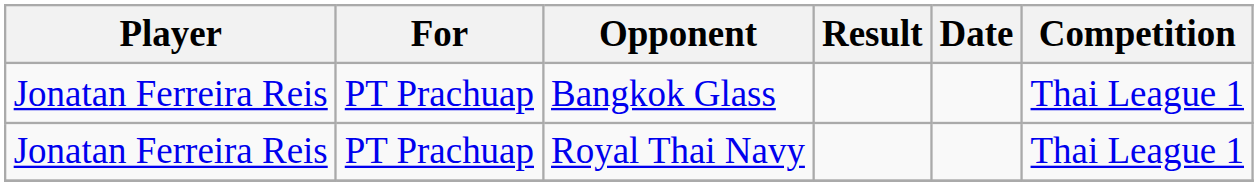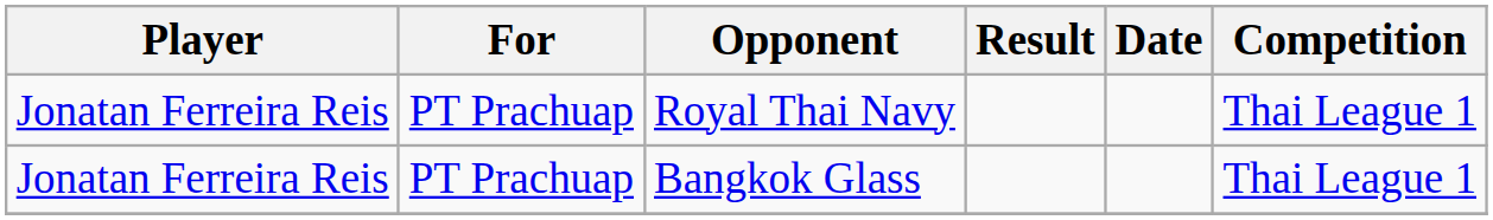rows swapped: Bangkok Glass <-> Royal Thai Navy
